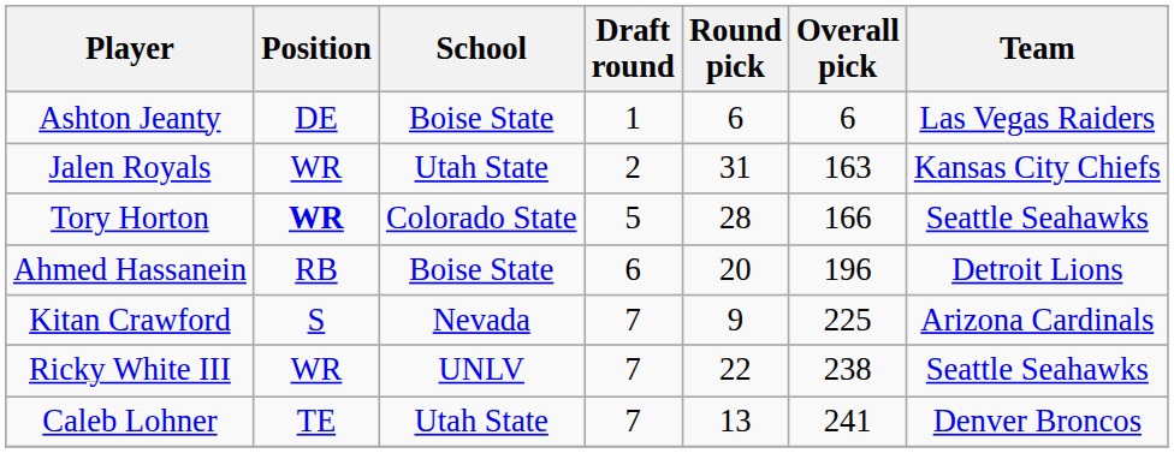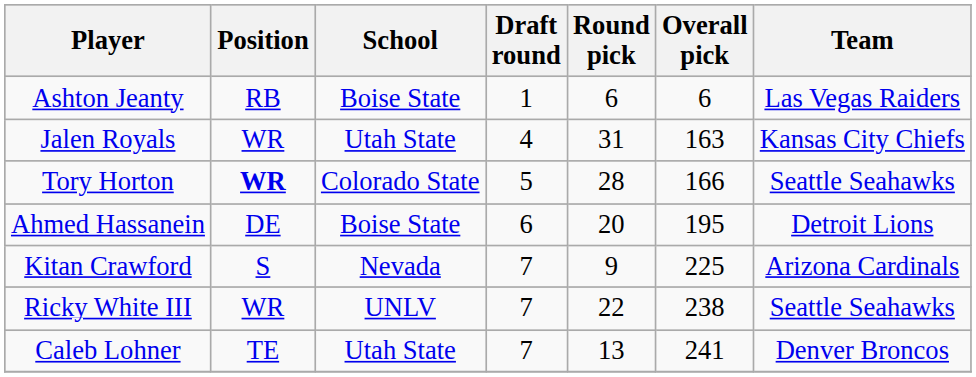Ashton Jeanty | Position: DE -> RB
Jalen Royals | Draft round: 2 -> 4
Ahmed Hassanein | Position: RB -> DE
Ahmed Hassanein | Overall pick: 196 -> 195
